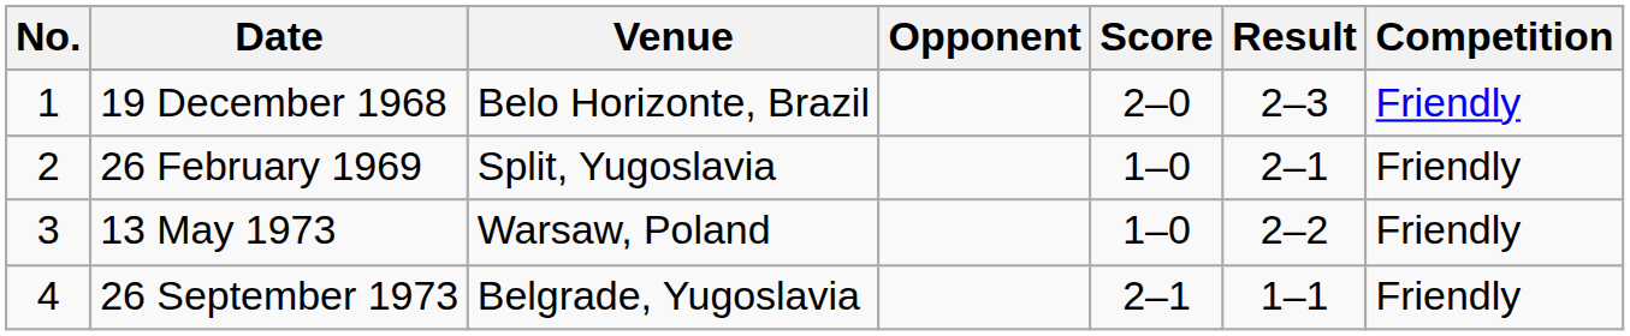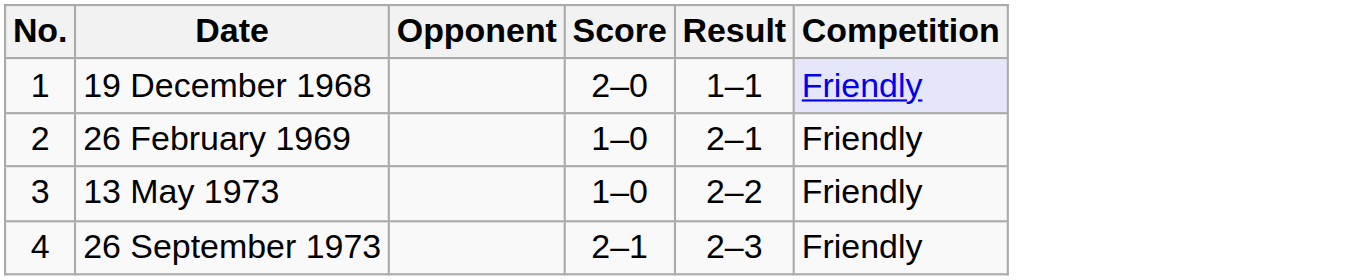- column: Venue | Belo Horizonte, Brazil | Split, Yugoslavia | Warsaw, Poland | Belgrade, Yugoslavia
19 December 1968 | Result: 2–3 -> 1–1
19 December 1968 | Competition: no background -> lavender background
26 September 1973 | Result: 1–1 -> 2–3
